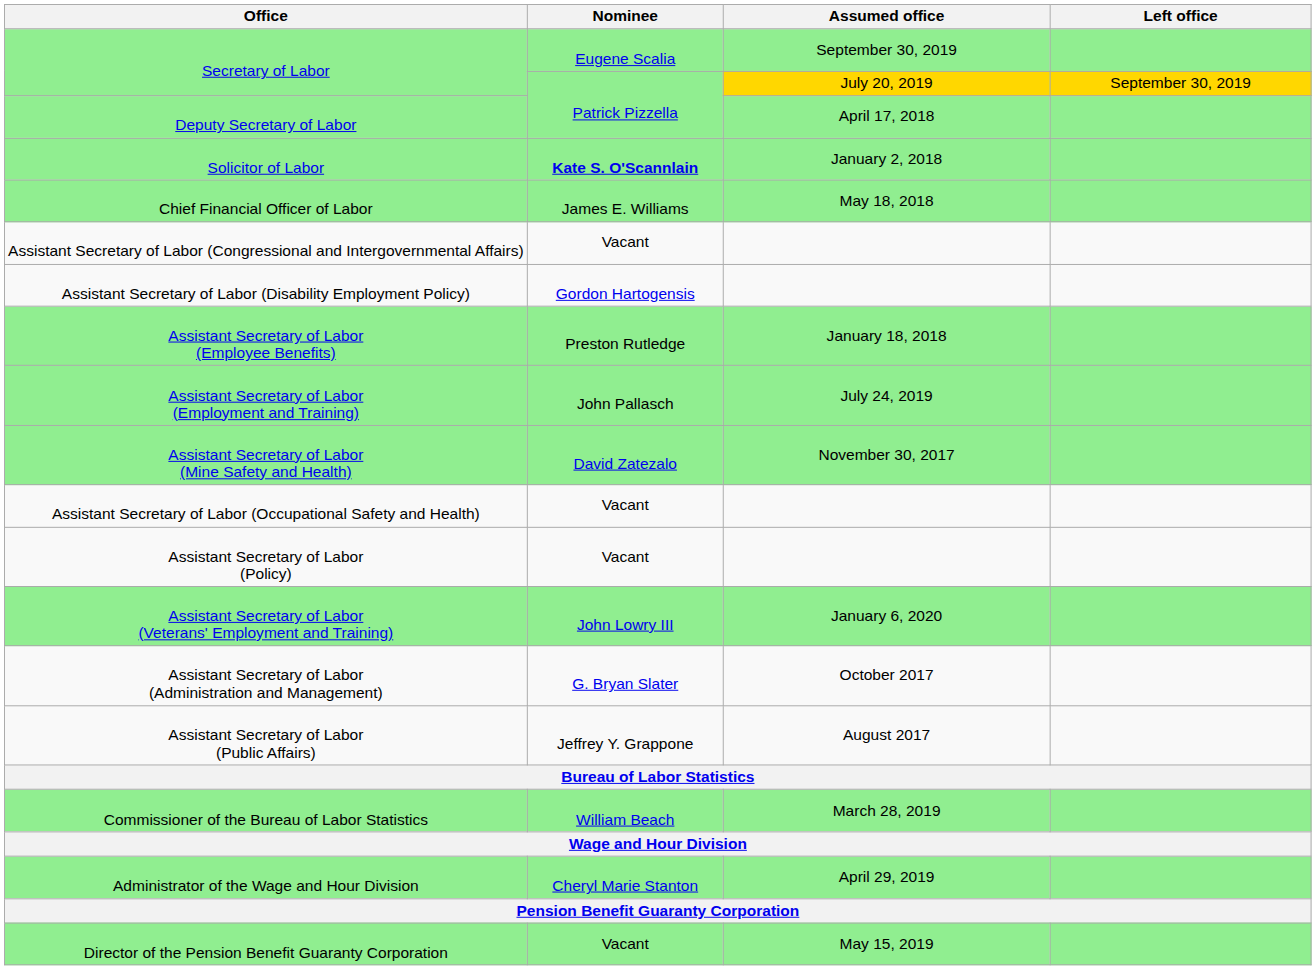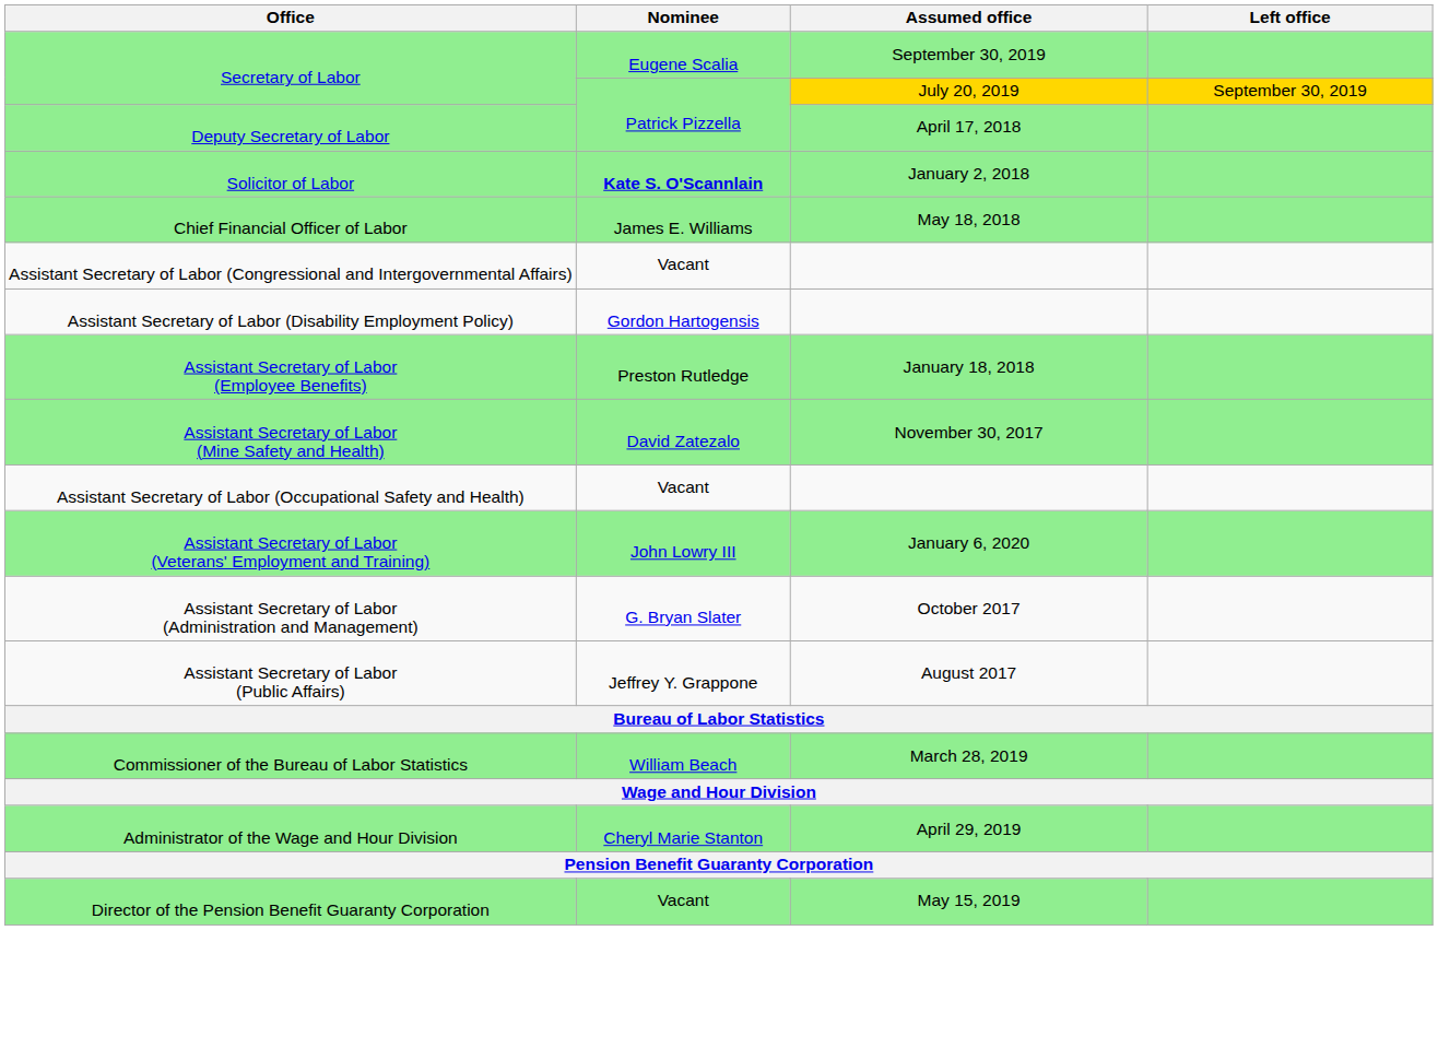- row: Assistant Secretary of Labor (Employment and Training) | John Pallasch | July 24, 2019
- row: Assistant Secretary of Labor (Policy) | Vacant
